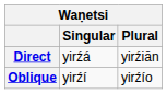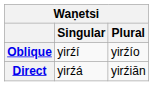rows swapped: Direct <-> Oblique
